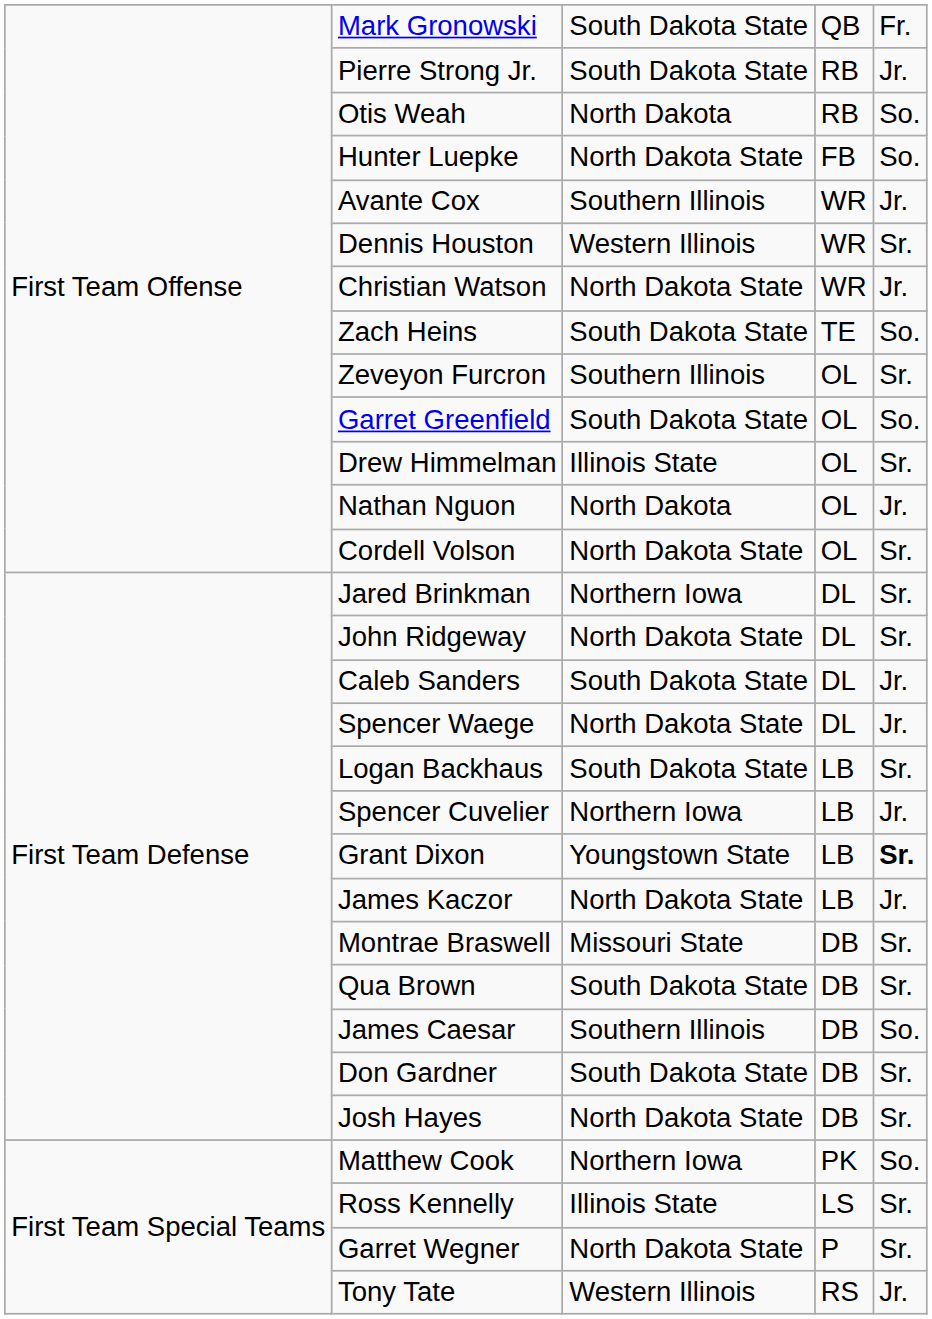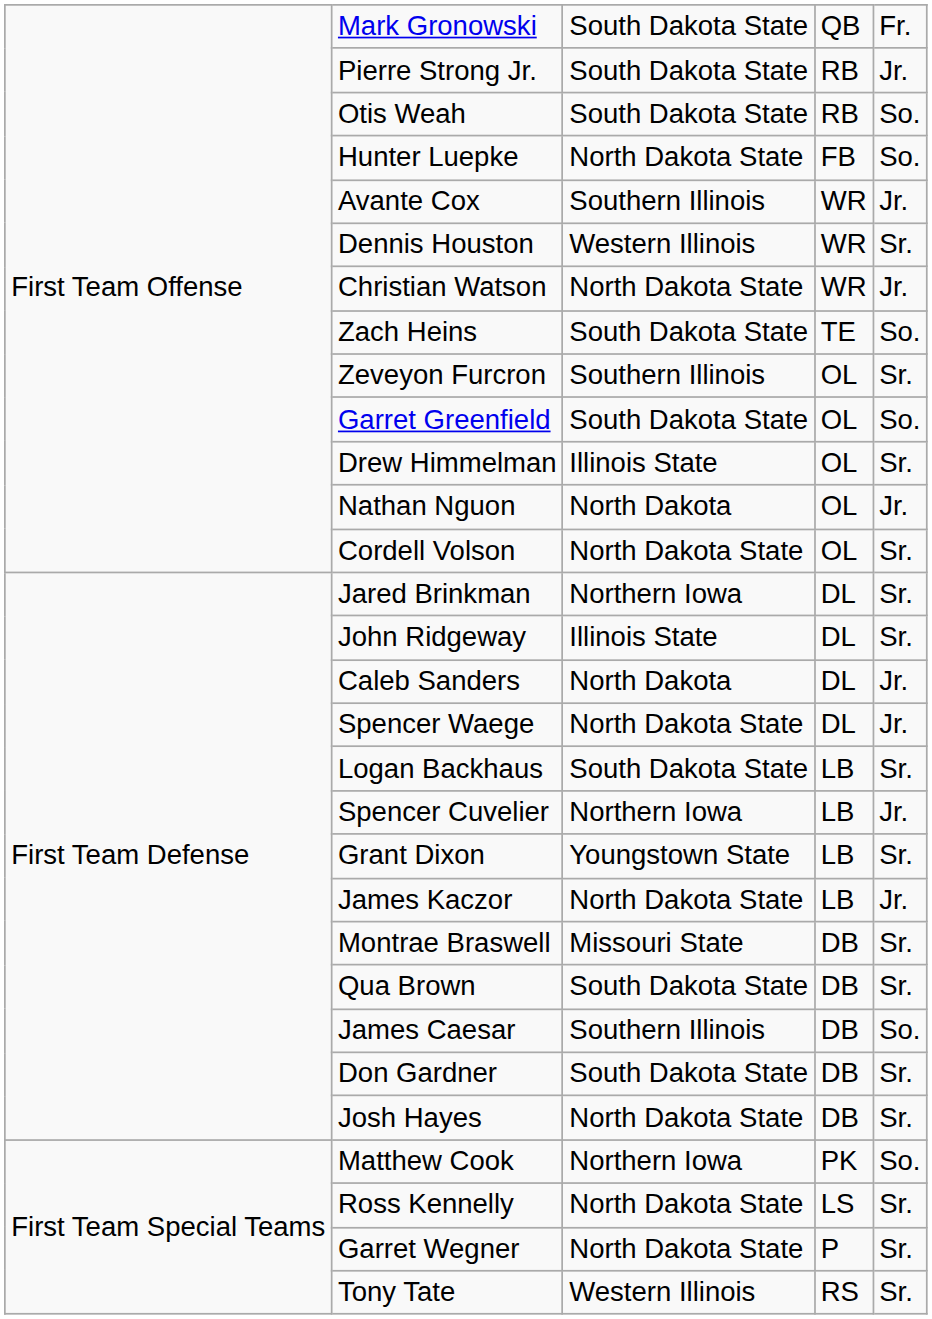Otis Weah | column 3: North Dakota -> South Dakota State
John Ridgeway | column 3: North Dakota State -> Illinois State
Caleb Sanders | column 3: South Dakota State -> North Dakota
Grant Dixon | column 5: bold -> normal
Ross Kennelly | column 3: Illinois State -> North Dakota State
Tony Tate | column 5: Jr. -> Sr.
